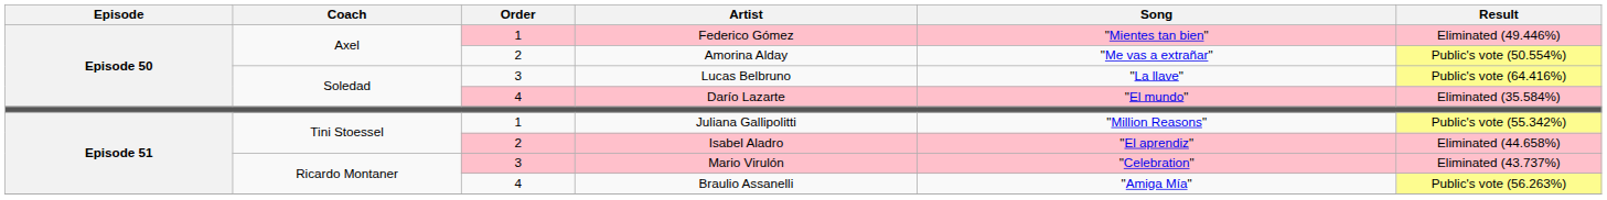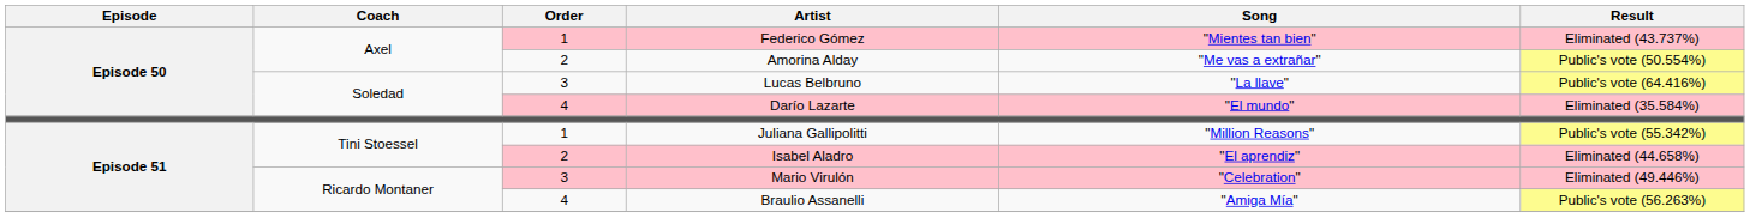Federico Gómez | Result: Eliminated (49.446%) -> Eliminated (43.737%)
Mario Virulón | Result: Eliminated (43.737%) -> Eliminated (49.446%)
